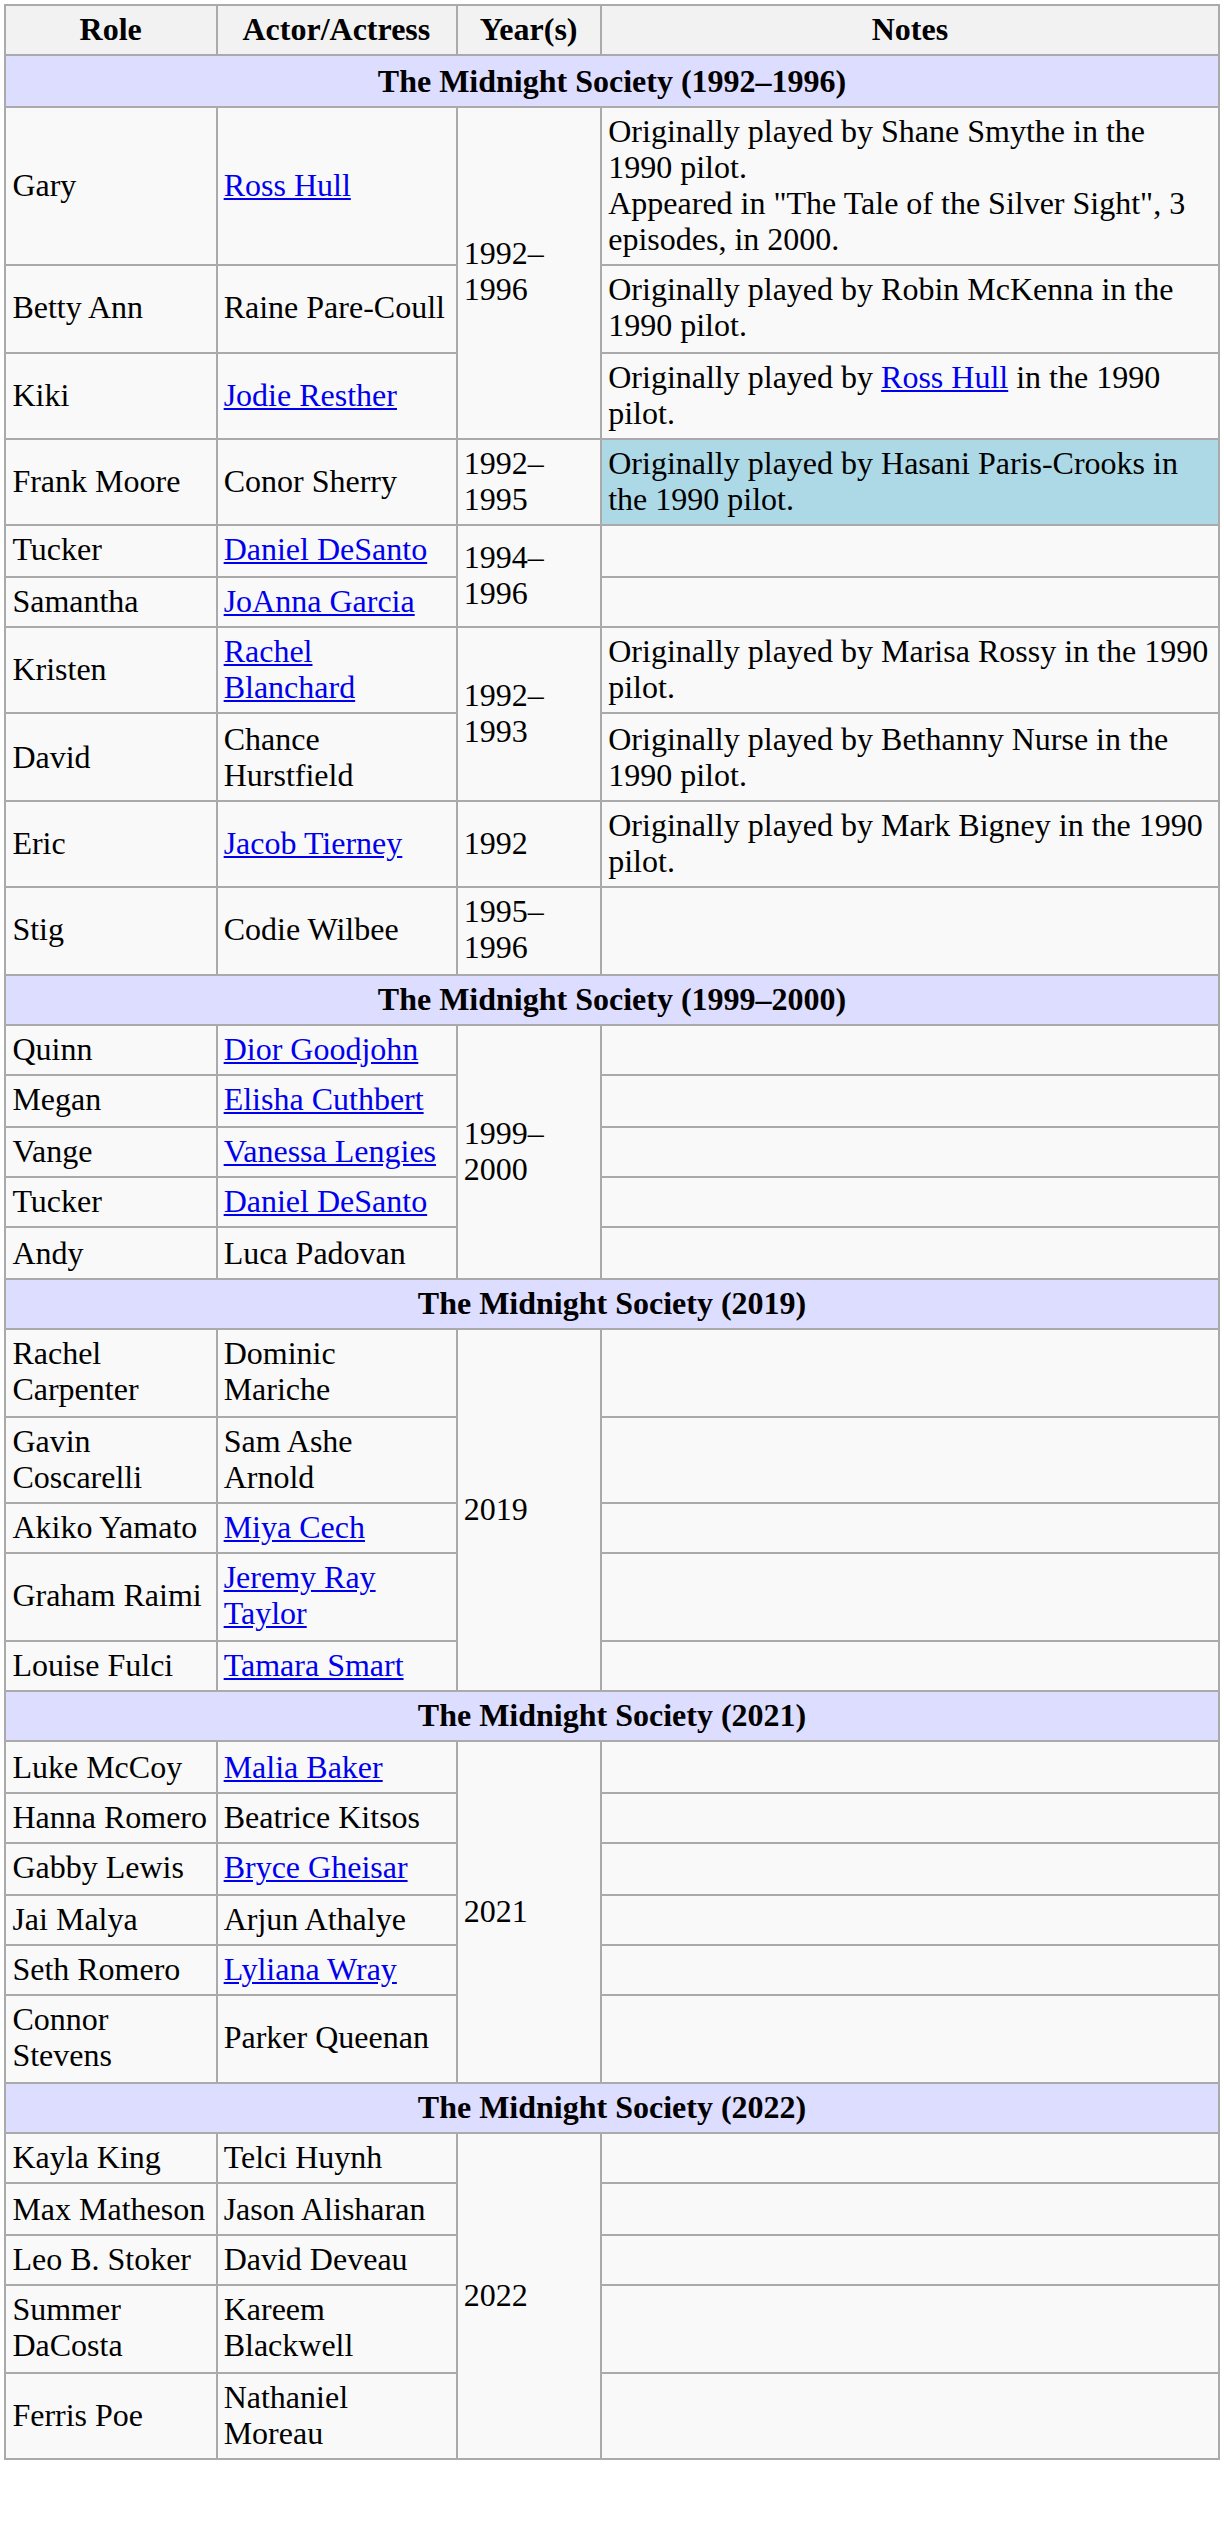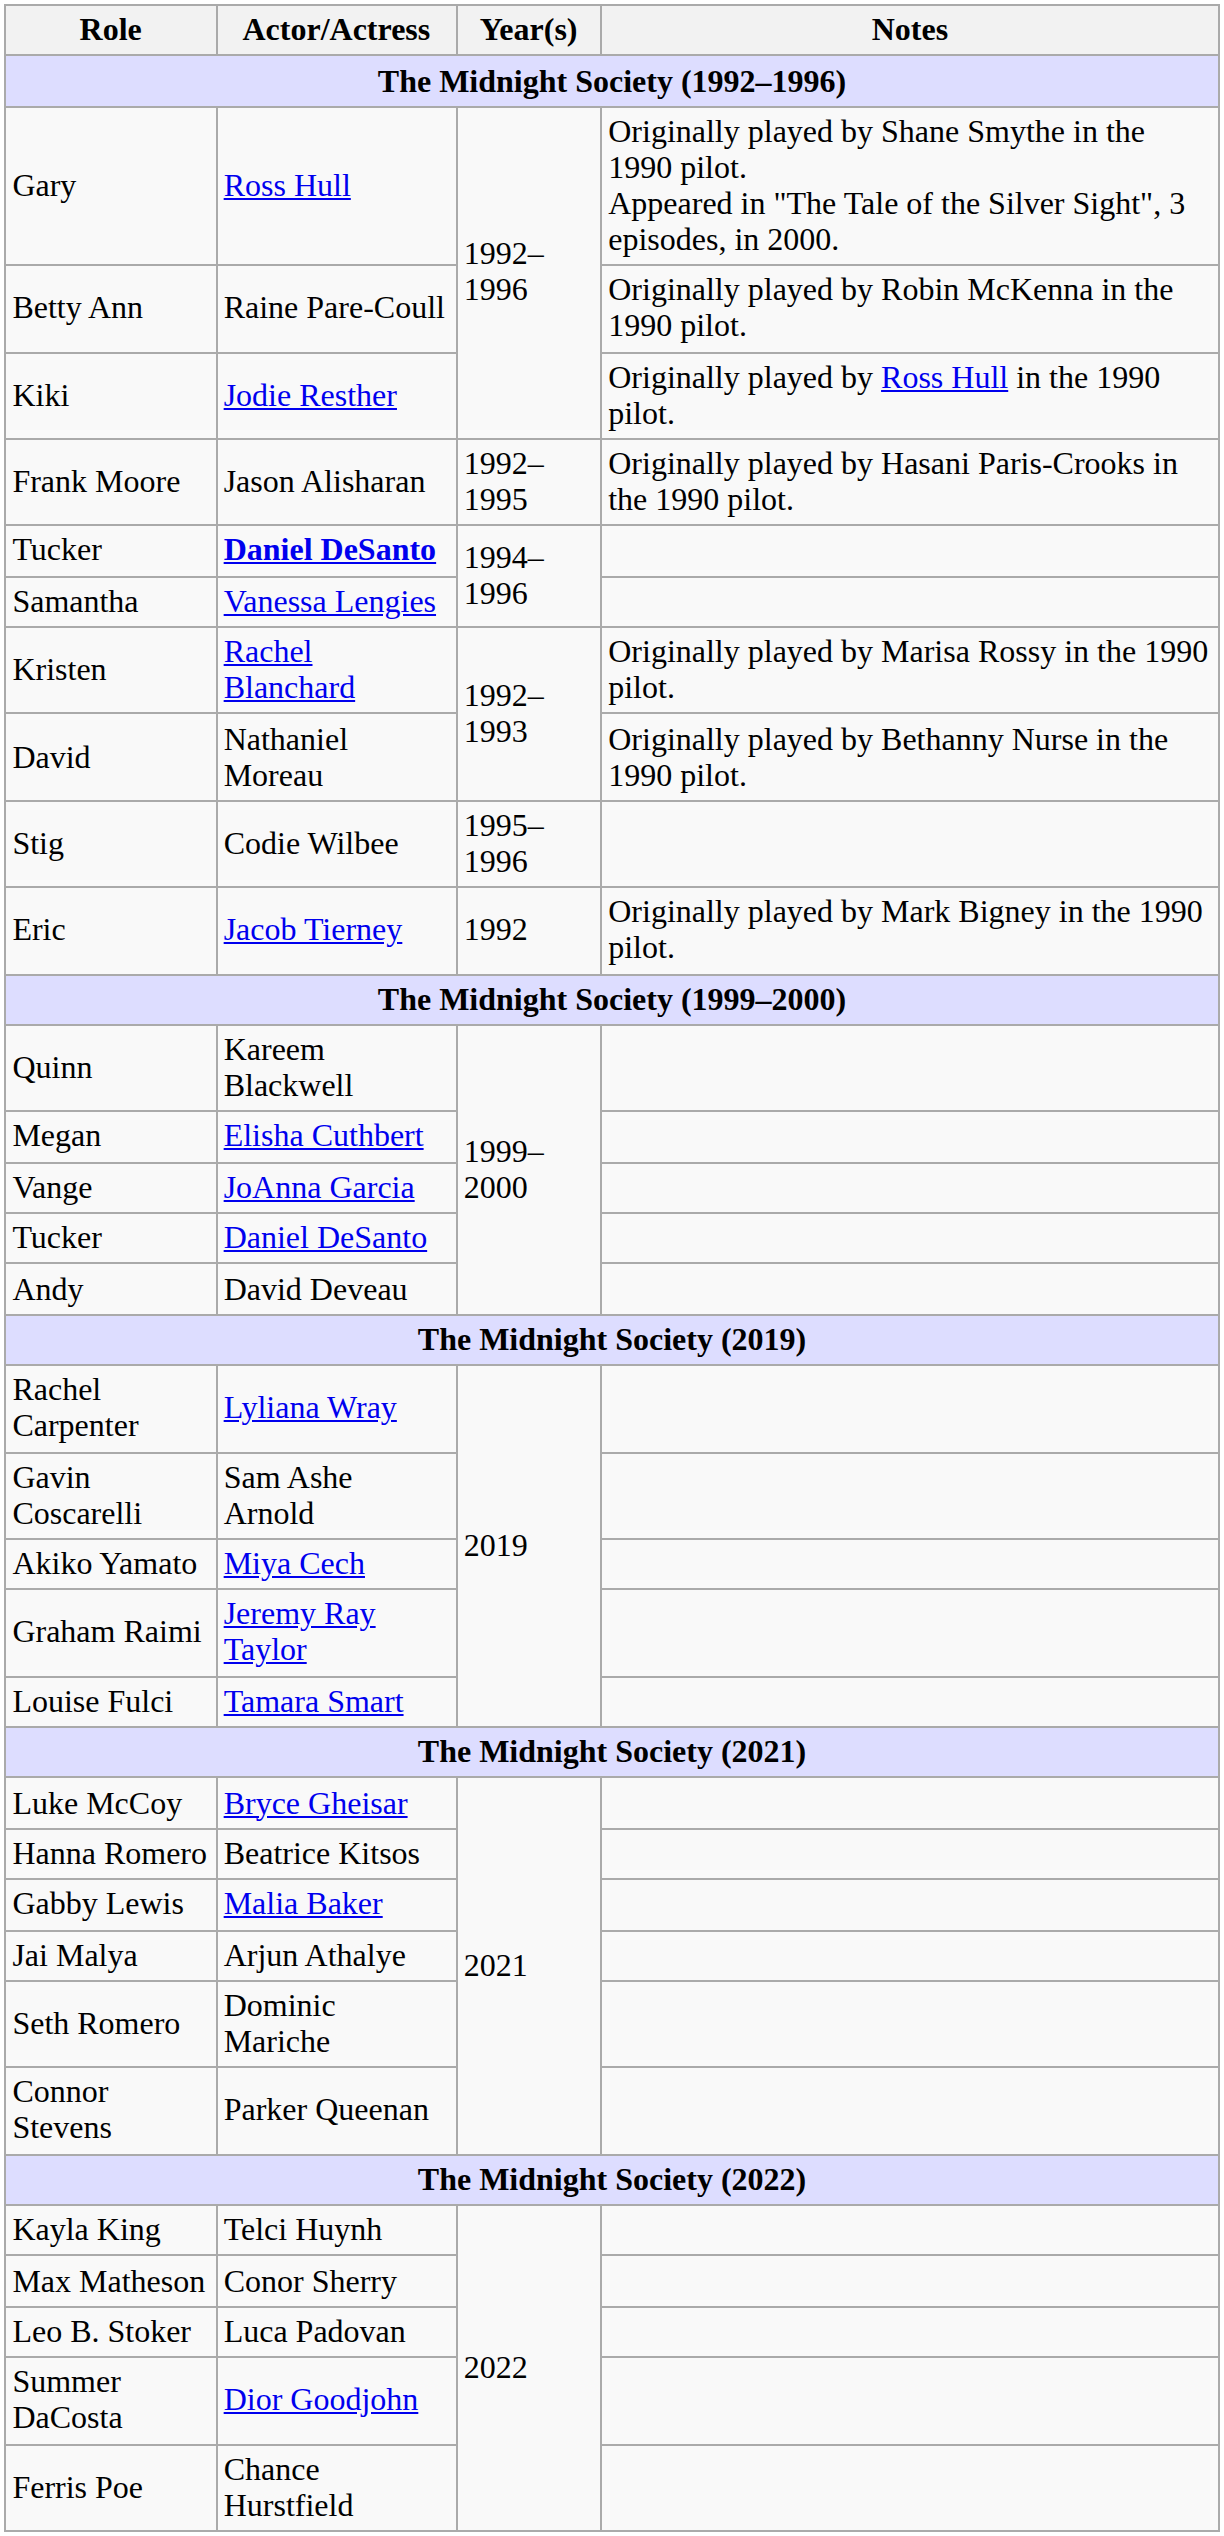Frank Moore | Actor/Actress: Conor Sherry -> Jason Alisharan
Frank Moore | Notes: lightblue background -> no background
Tucker / 1994–1996 | Actor/Actress: normal -> bold
Samantha | Actor/Actress: JoAnna Garcia -> Vanessa Lengies
David | Actor/Actress: Chance Hurstfield -> Nathaniel Moreau
rows swapped: Stig <-> Eric
Quinn | Actor/Actress: Dior Goodjohn -> Kareem Blackwell
Vange | Actor/Actress: Vanessa Lengies -> JoAnna Garcia
Andy | Actor/Actress: Luca Padovan -> David Deveau
Rachel Carpenter | Actor/Actress: Dominic Mariche -> Lyliana Wray
Luke McCoy | Actor/Actress: Malia Baker -> Bryce Gheisar
Gabby Lewis | Actor/Actress: Bryce Gheisar -> Malia Baker
Seth Romero | Actor/Actress: Lyliana Wray -> Dominic Mariche
Max Matheson | Actor/Actress: Jason Alisharan -> Conor Sherry
Leo B. Stoker | Actor/Actress: David Deveau -> Luca Padovan
Summer DaCosta | Actor/Actress: Kareem Blackwell -> Dior Goodjohn
Ferris Poe | Actor/Actress: Nathaniel Moreau -> Chance Hurstfield
